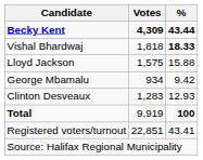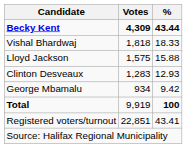Vishal Bhardwaj | %: bold -> normal
rows swapped: Clinton Desveaux <-> George Mbamalu
